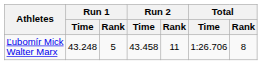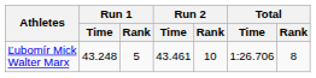Ľubomír Mick Walter Marx | Run 2 / Time: 43.458 -> 43.461
Ľubomír Mick Walter Marx | Run 2 / Rank: 11 -> 10
